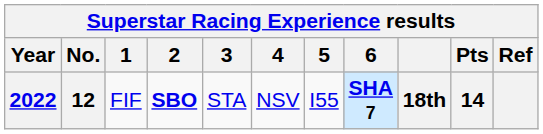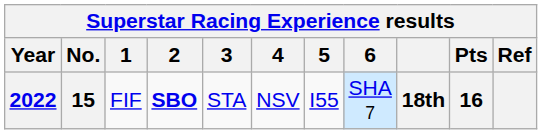2022 | No.: 12 -> 15
2022 | 6: bold -> normal
2022 | Pts: 14 -> 16
